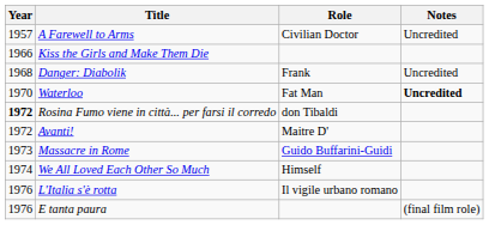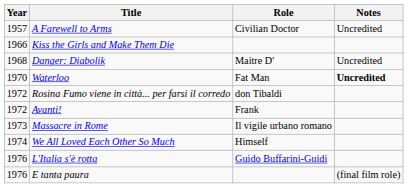Danger: Diabolik | Role: Frank -> Maitre D'
Rosina Fumo viene in città... per farsi il corredo | Year: bold -> normal
Avanti! | Role: Maitre D' -> Frank
Massacre in Rome | Role: Guido Buffarini-Guidi -> Il vigile urbano romano
L'Italia s'è rotta | Role: Il vigile urbano romano -> Guido Buffarini-Guidi
